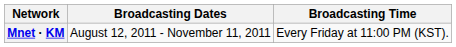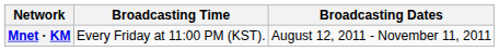columns swapped: Broadcasting Dates <-> Broadcasting Time
